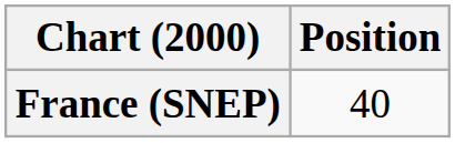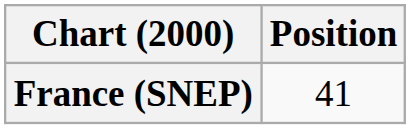France (SNEP) | Position: 40 -> 41
